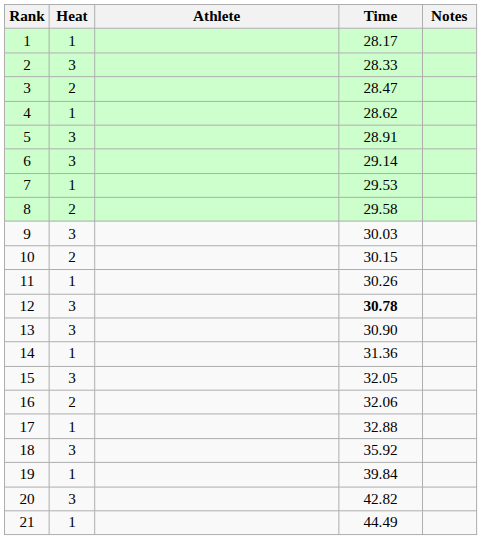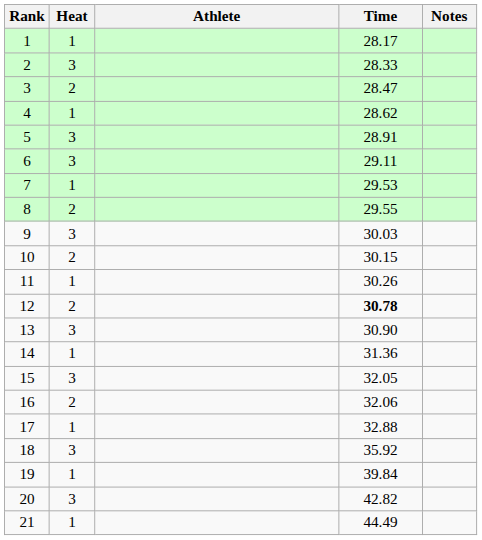6 | Time: 29.14 -> 29.11
8 | Time: 29.58 -> 29.55
12 | Heat: 3 -> 2
